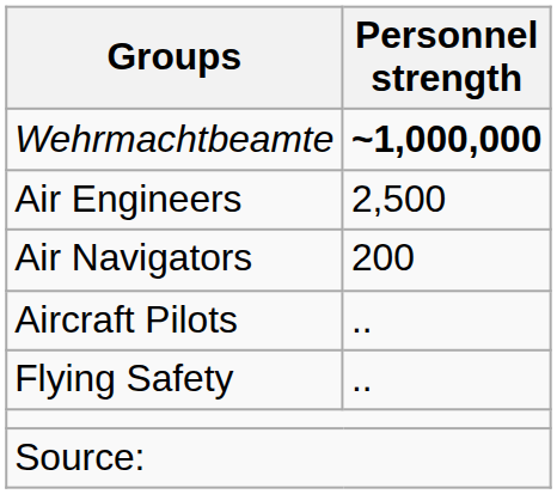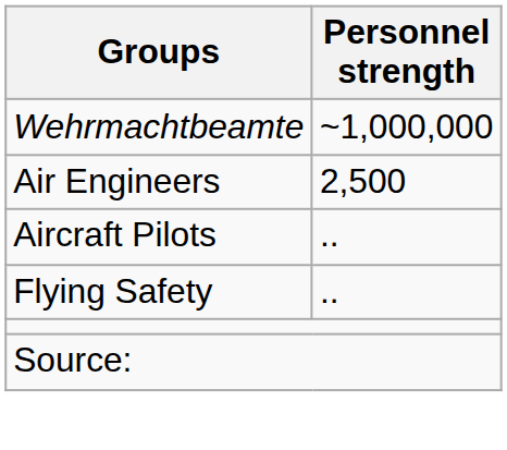Wehrmachtbeamte | Personnel strength: bold -> normal
- row: Air Navigators | 200
